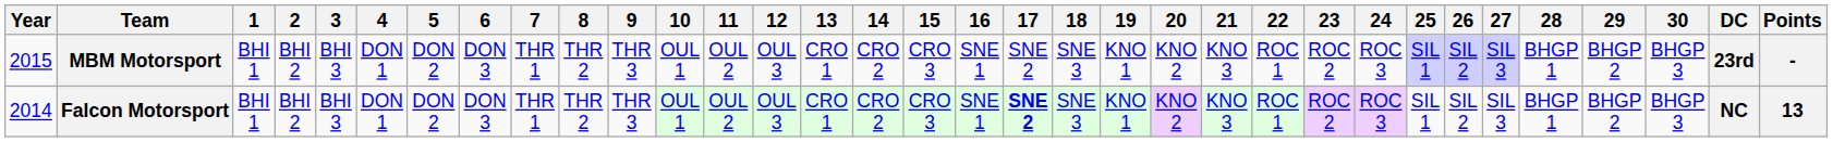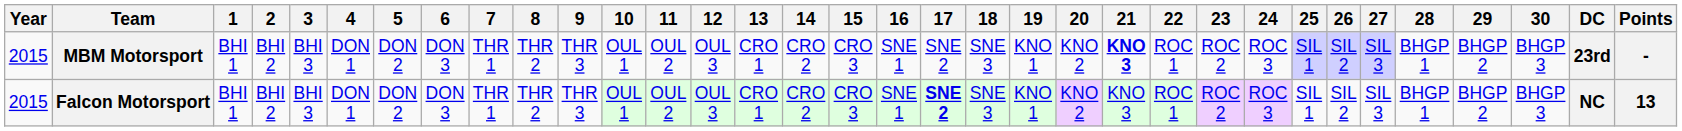MBM Motorsport | 21: normal -> bold
Falcon Motorsport | Year: 2014 -> 2015
